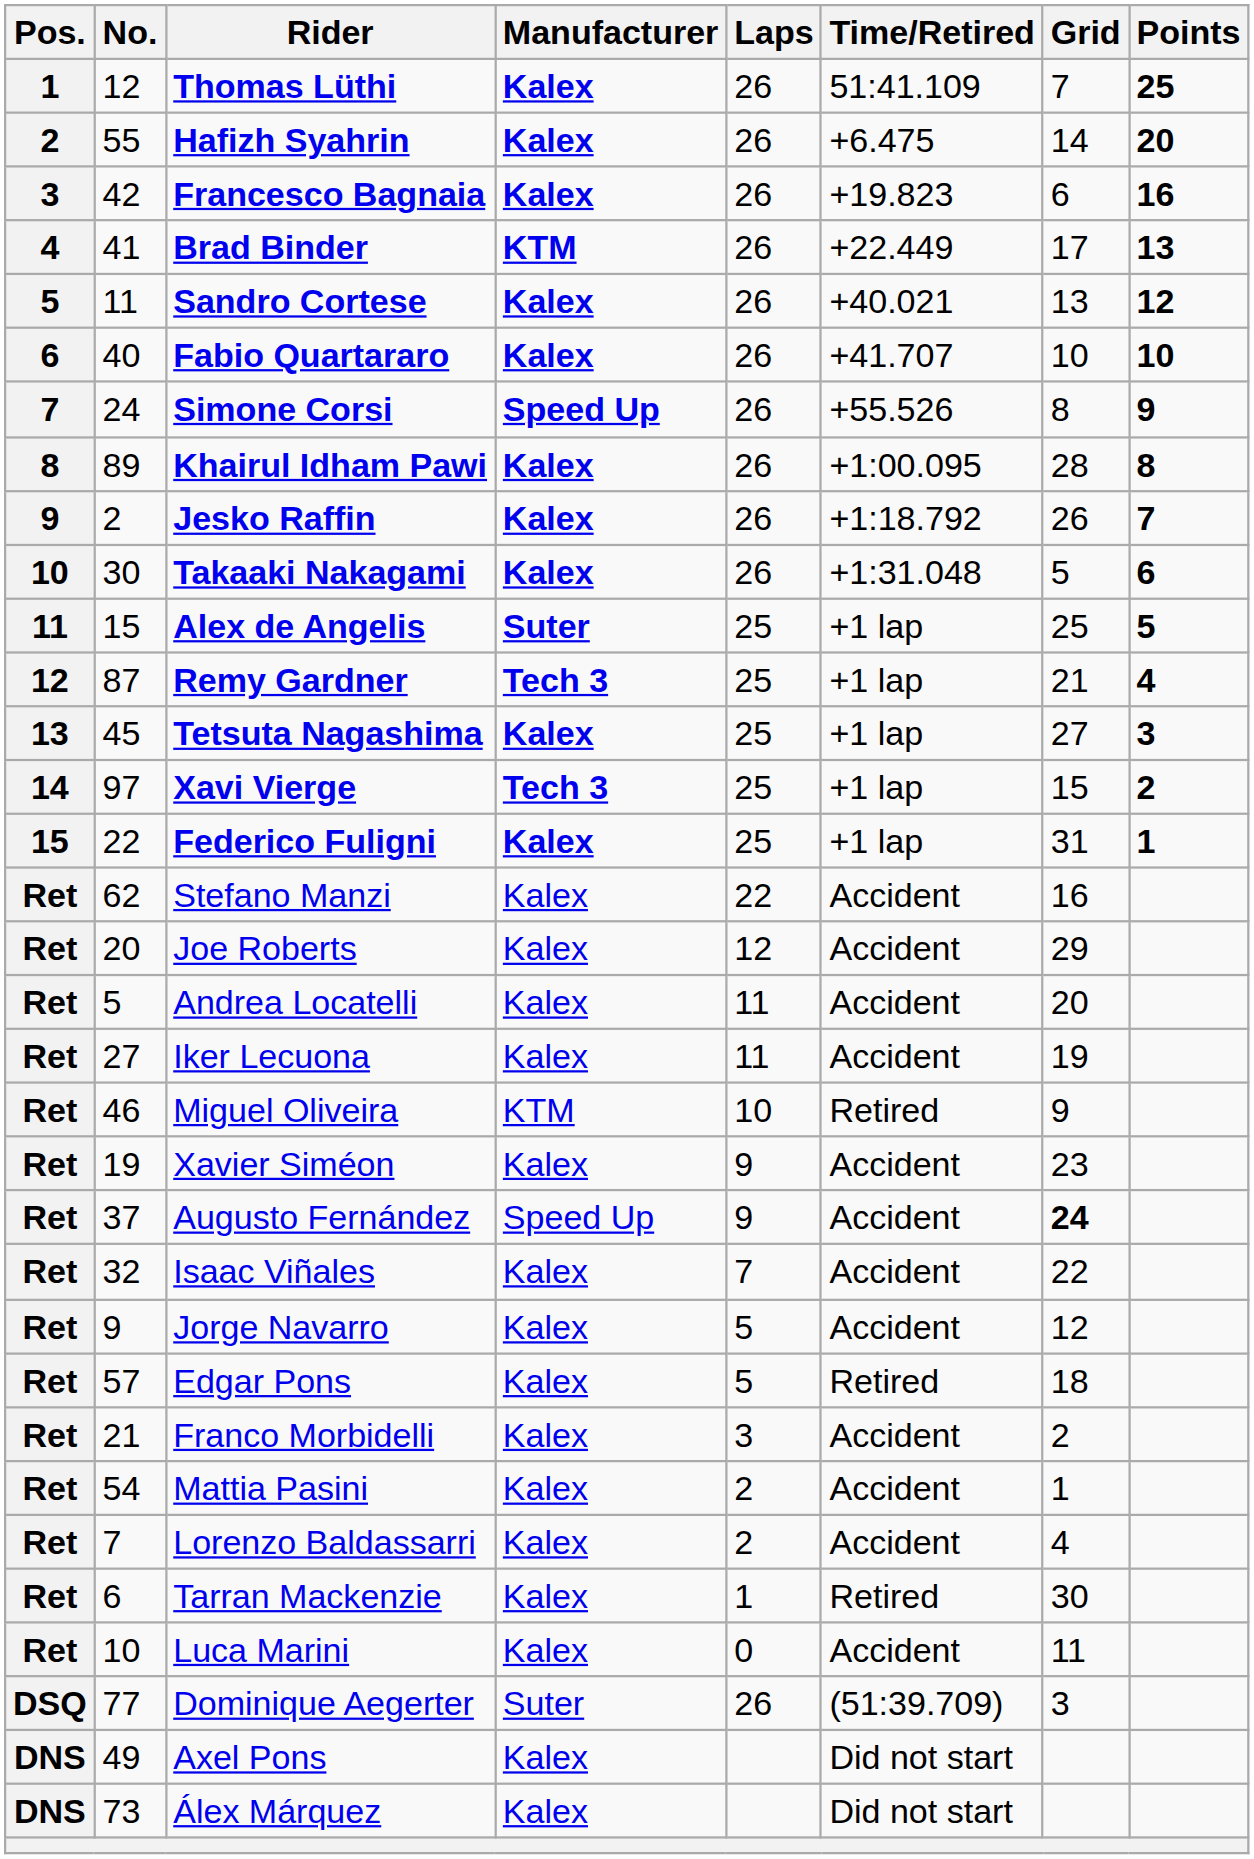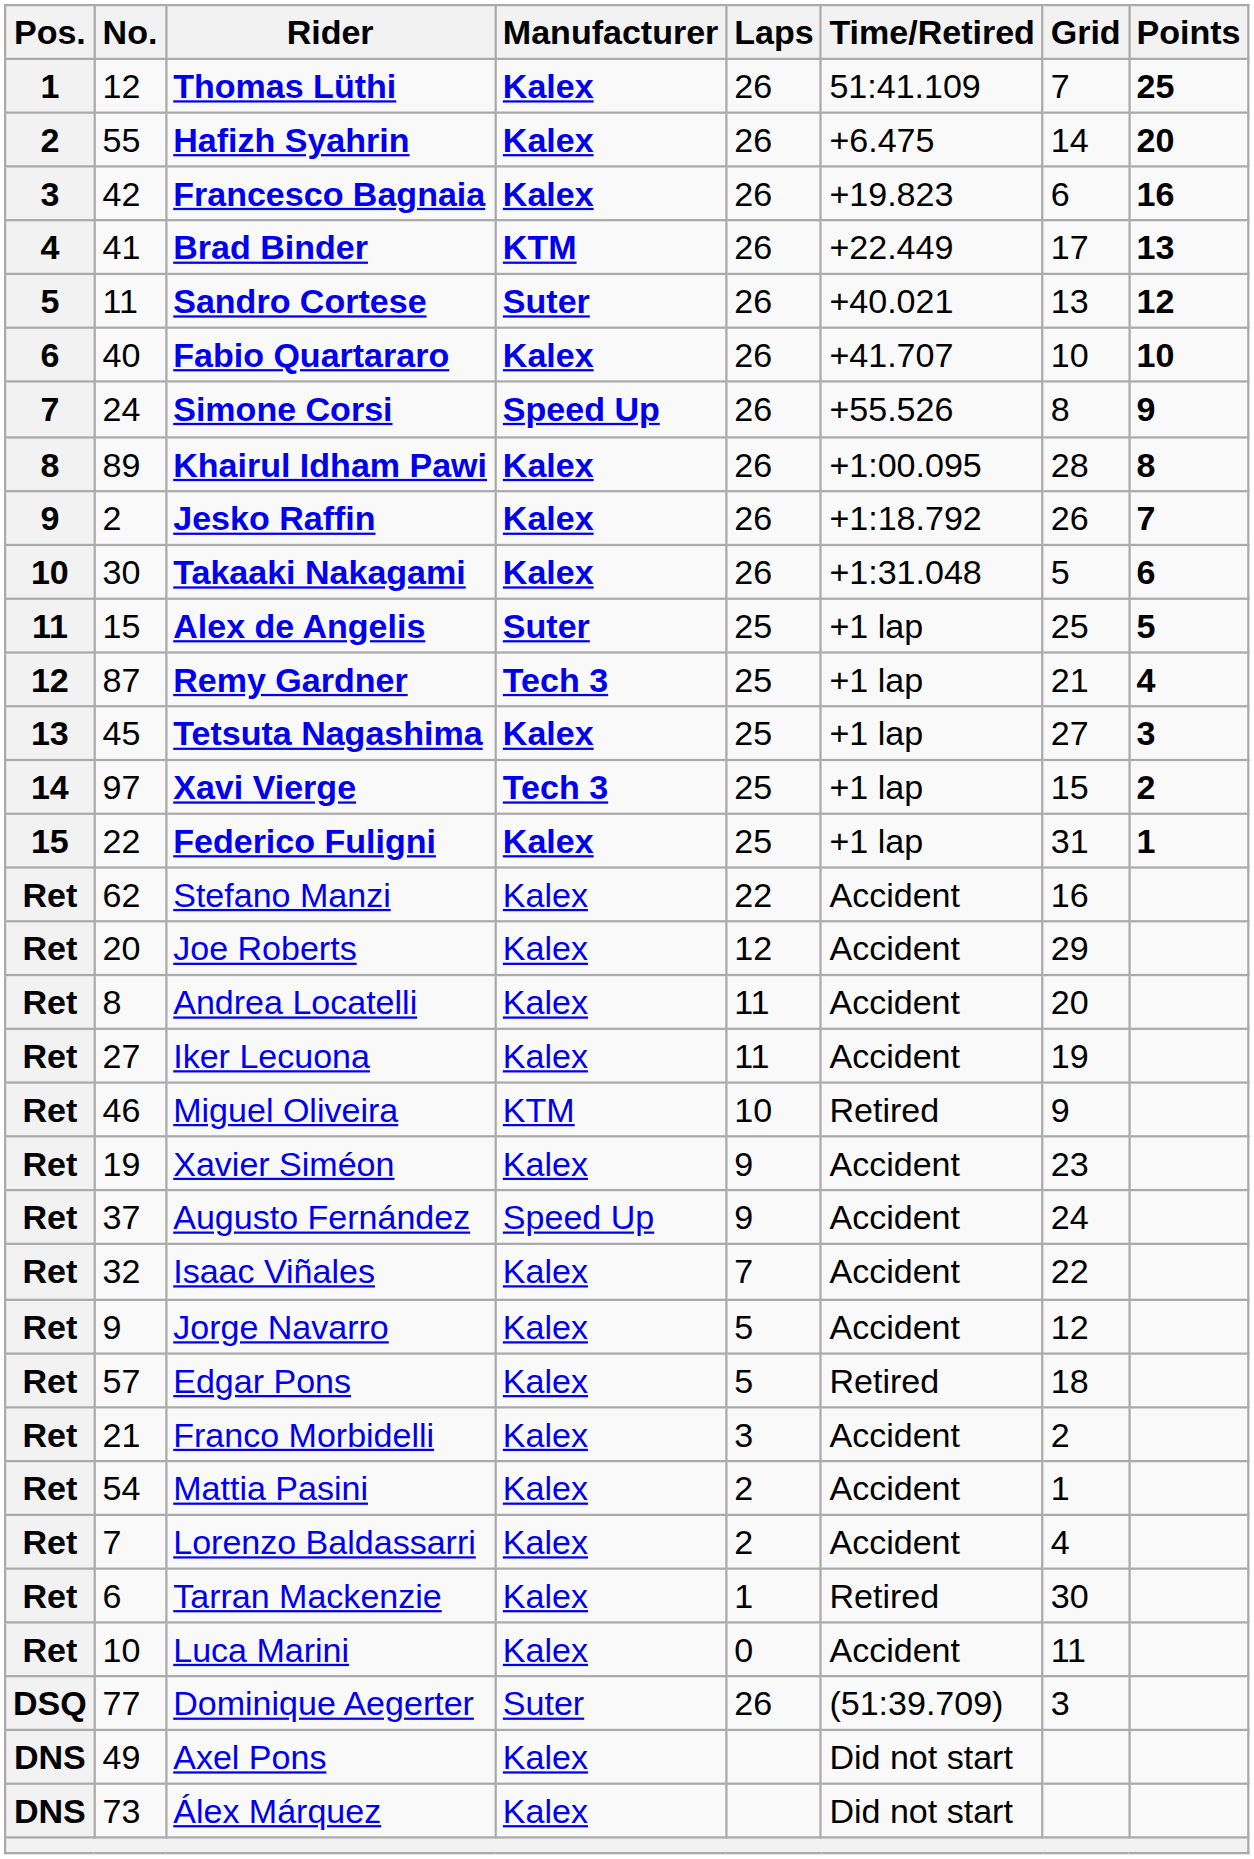Sandro Cortese | Manufacturer: Kalex -> Suter
Andrea Locatelli | No.: 5 -> 8
Augusto Fernández | Grid: bold -> normal
